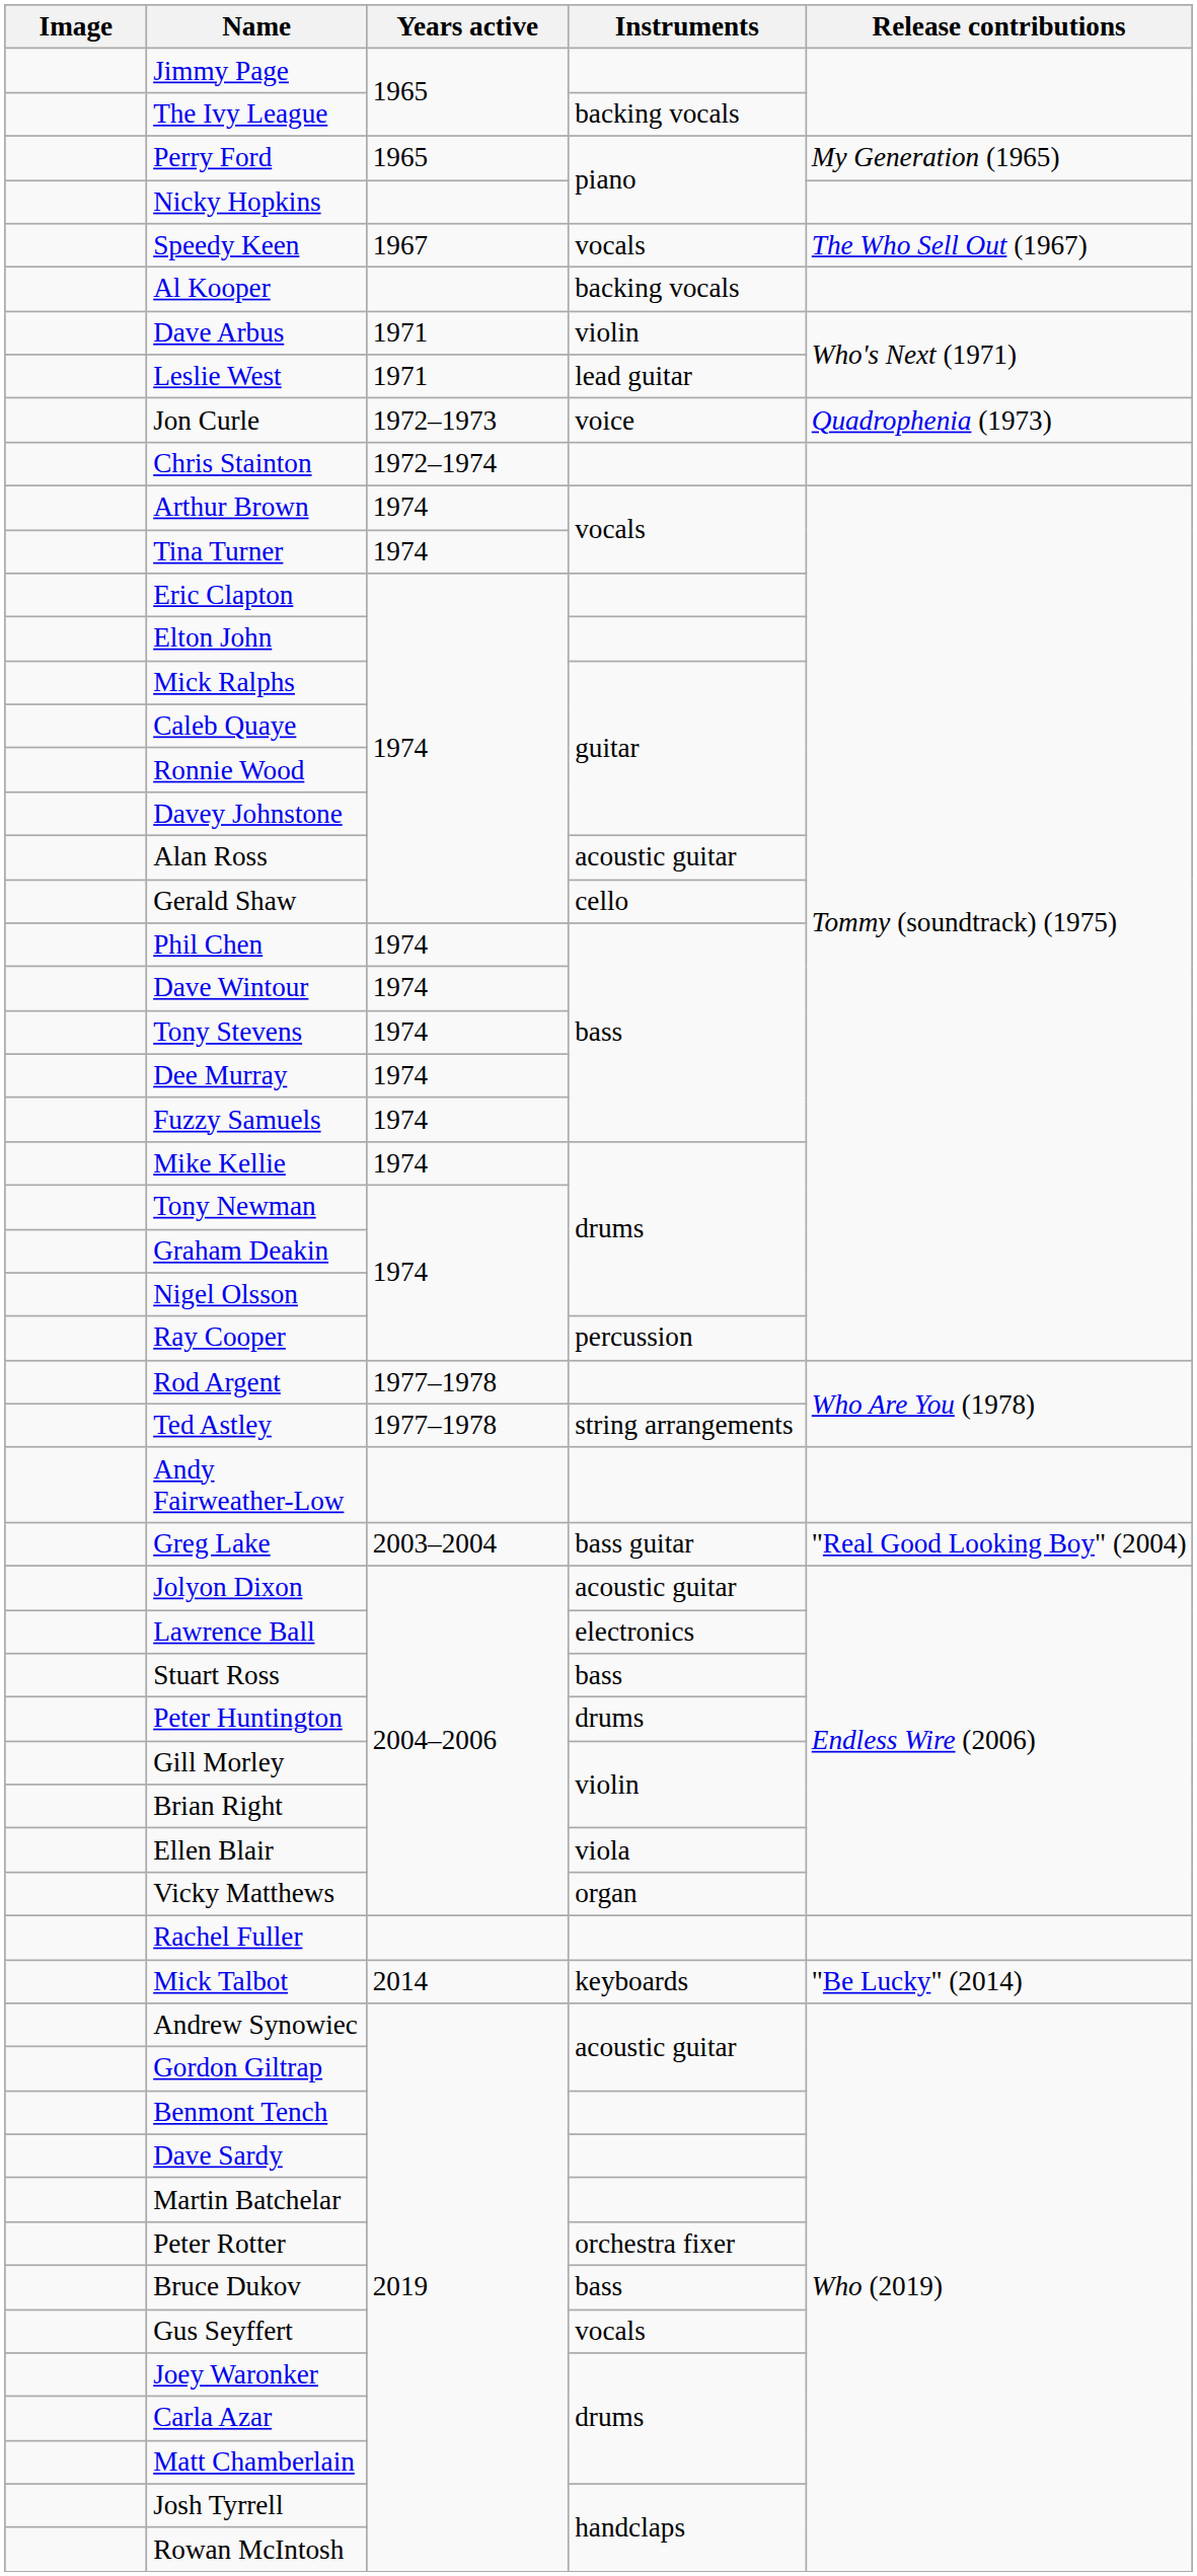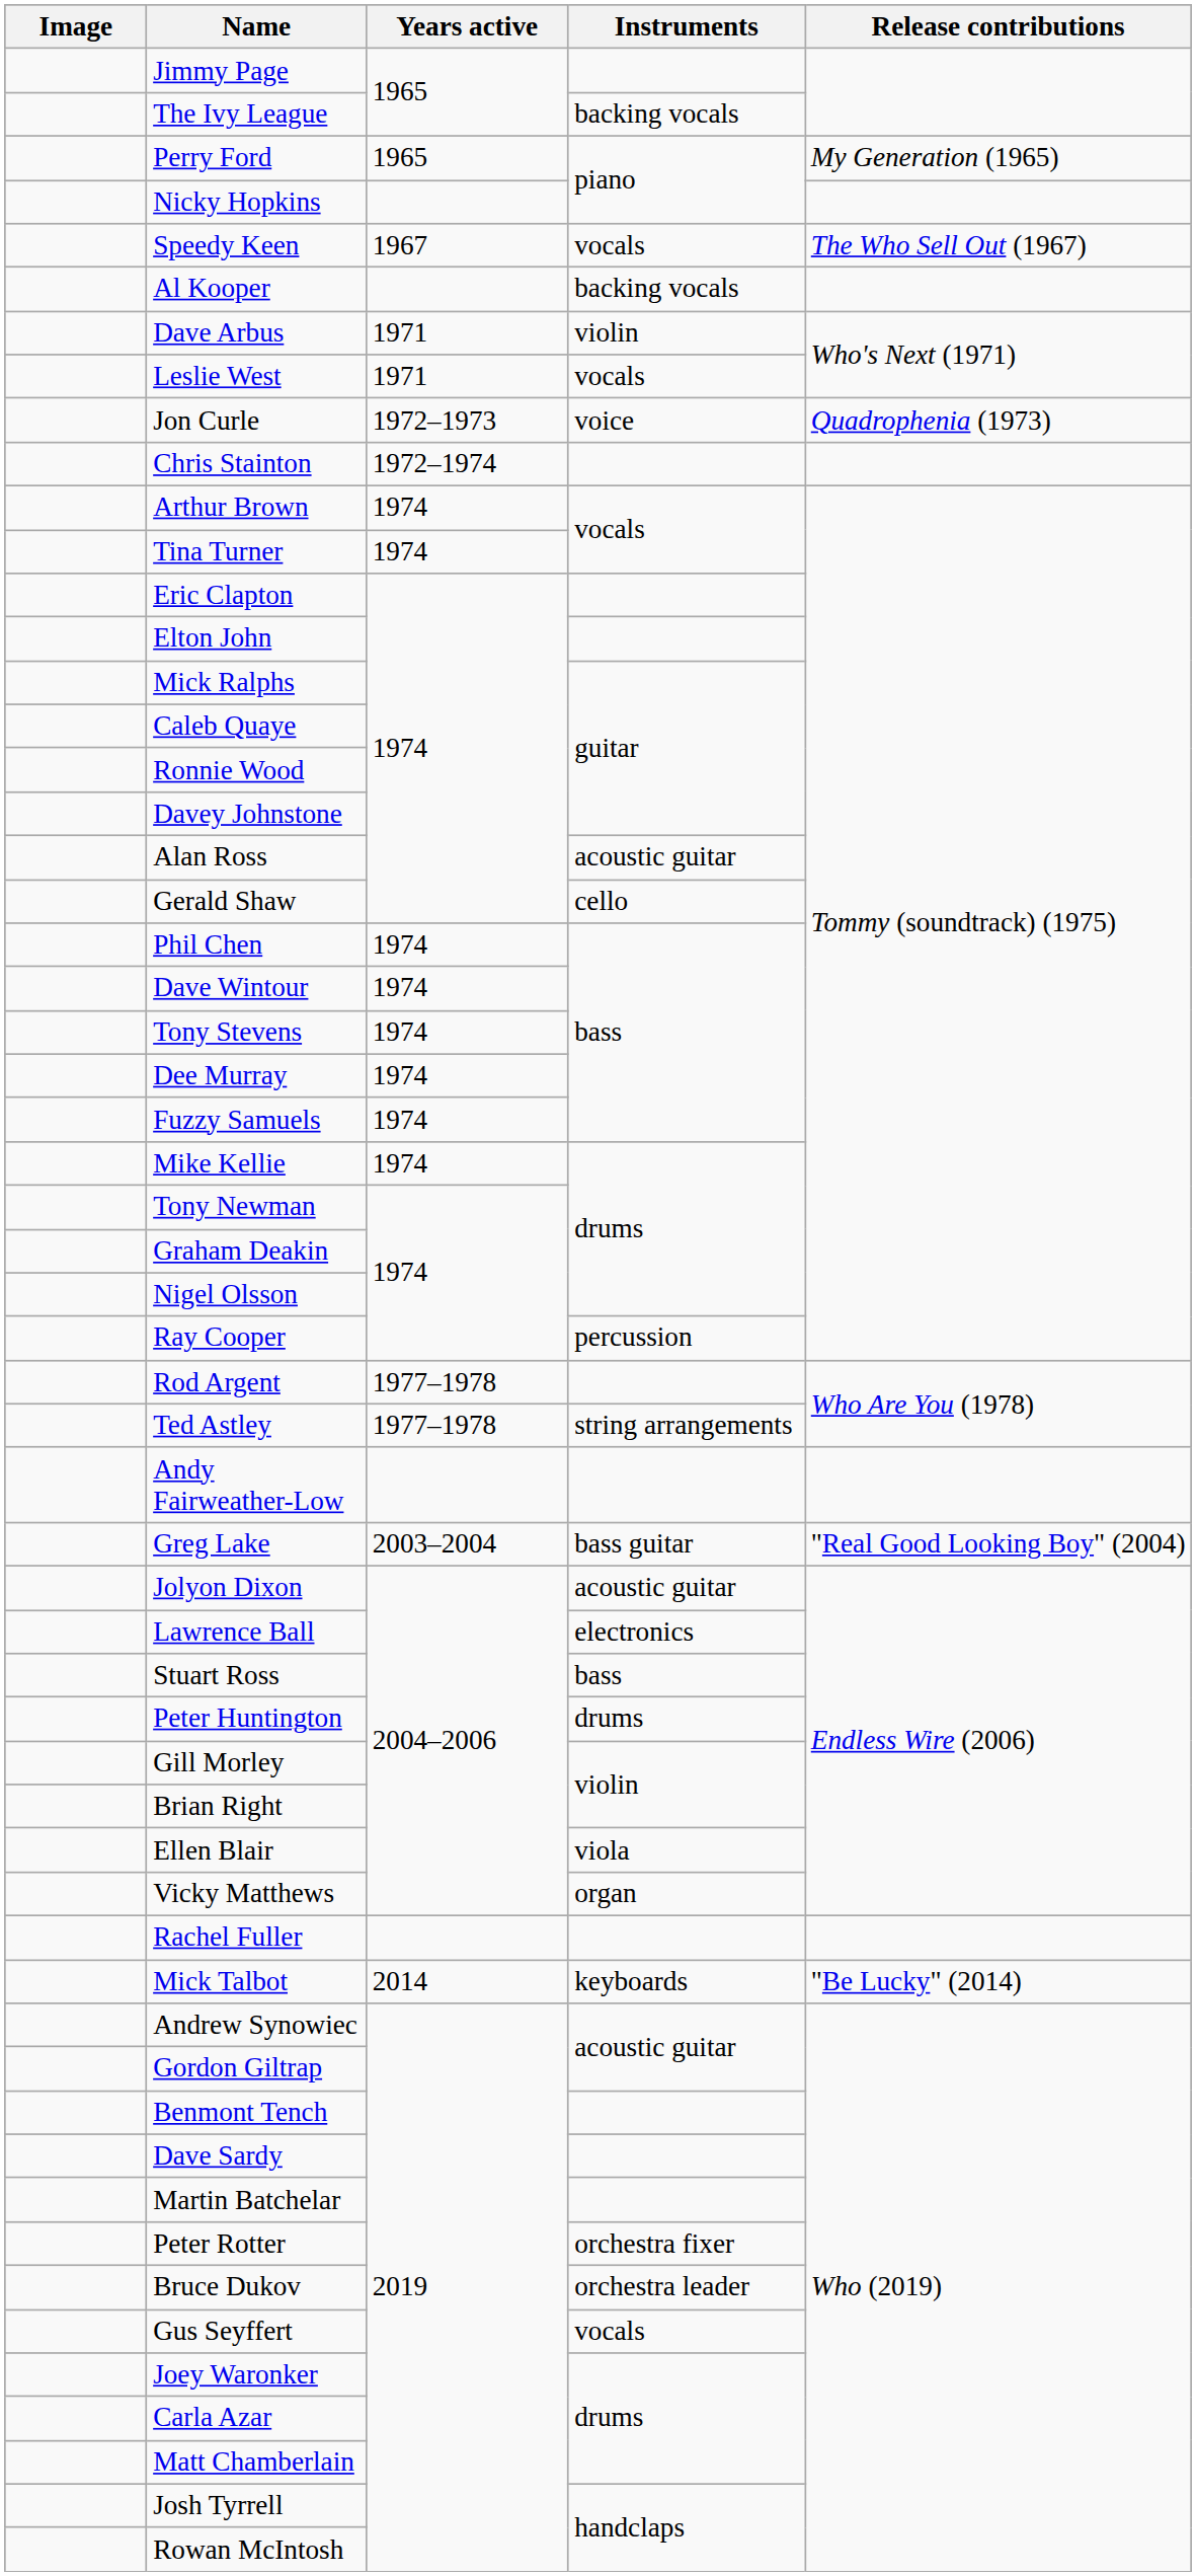Leslie West | Instruments: lead guitar -> vocals
Bruce Dukov | Instruments: bass -> orchestra leader
